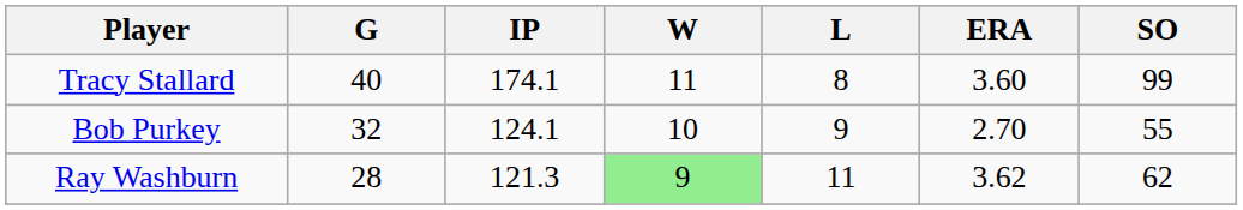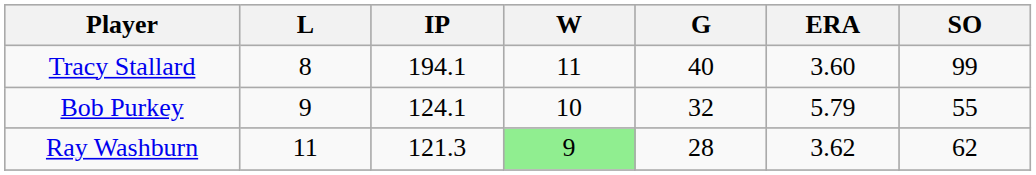columns swapped: G <-> L
Tracy Stallard | IP: 174.1 -> 194.1
Bob Purkey | ERA: 2.70 -> 5.79
